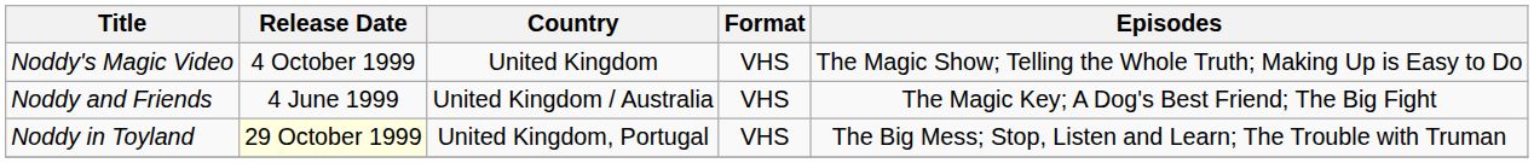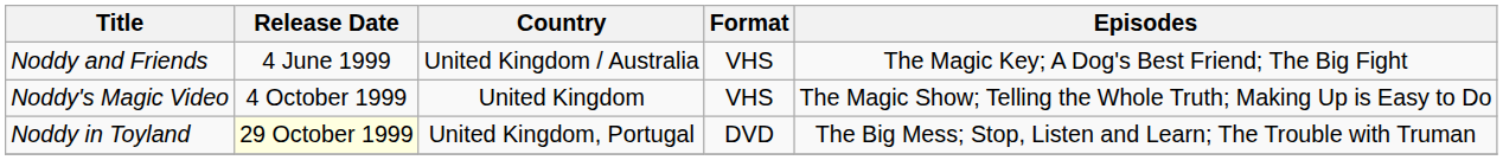rows swapped: Noddy and Friends <-> Noddy's Magic Video
Noddy in Toyland | Format: VHS -> DVD
